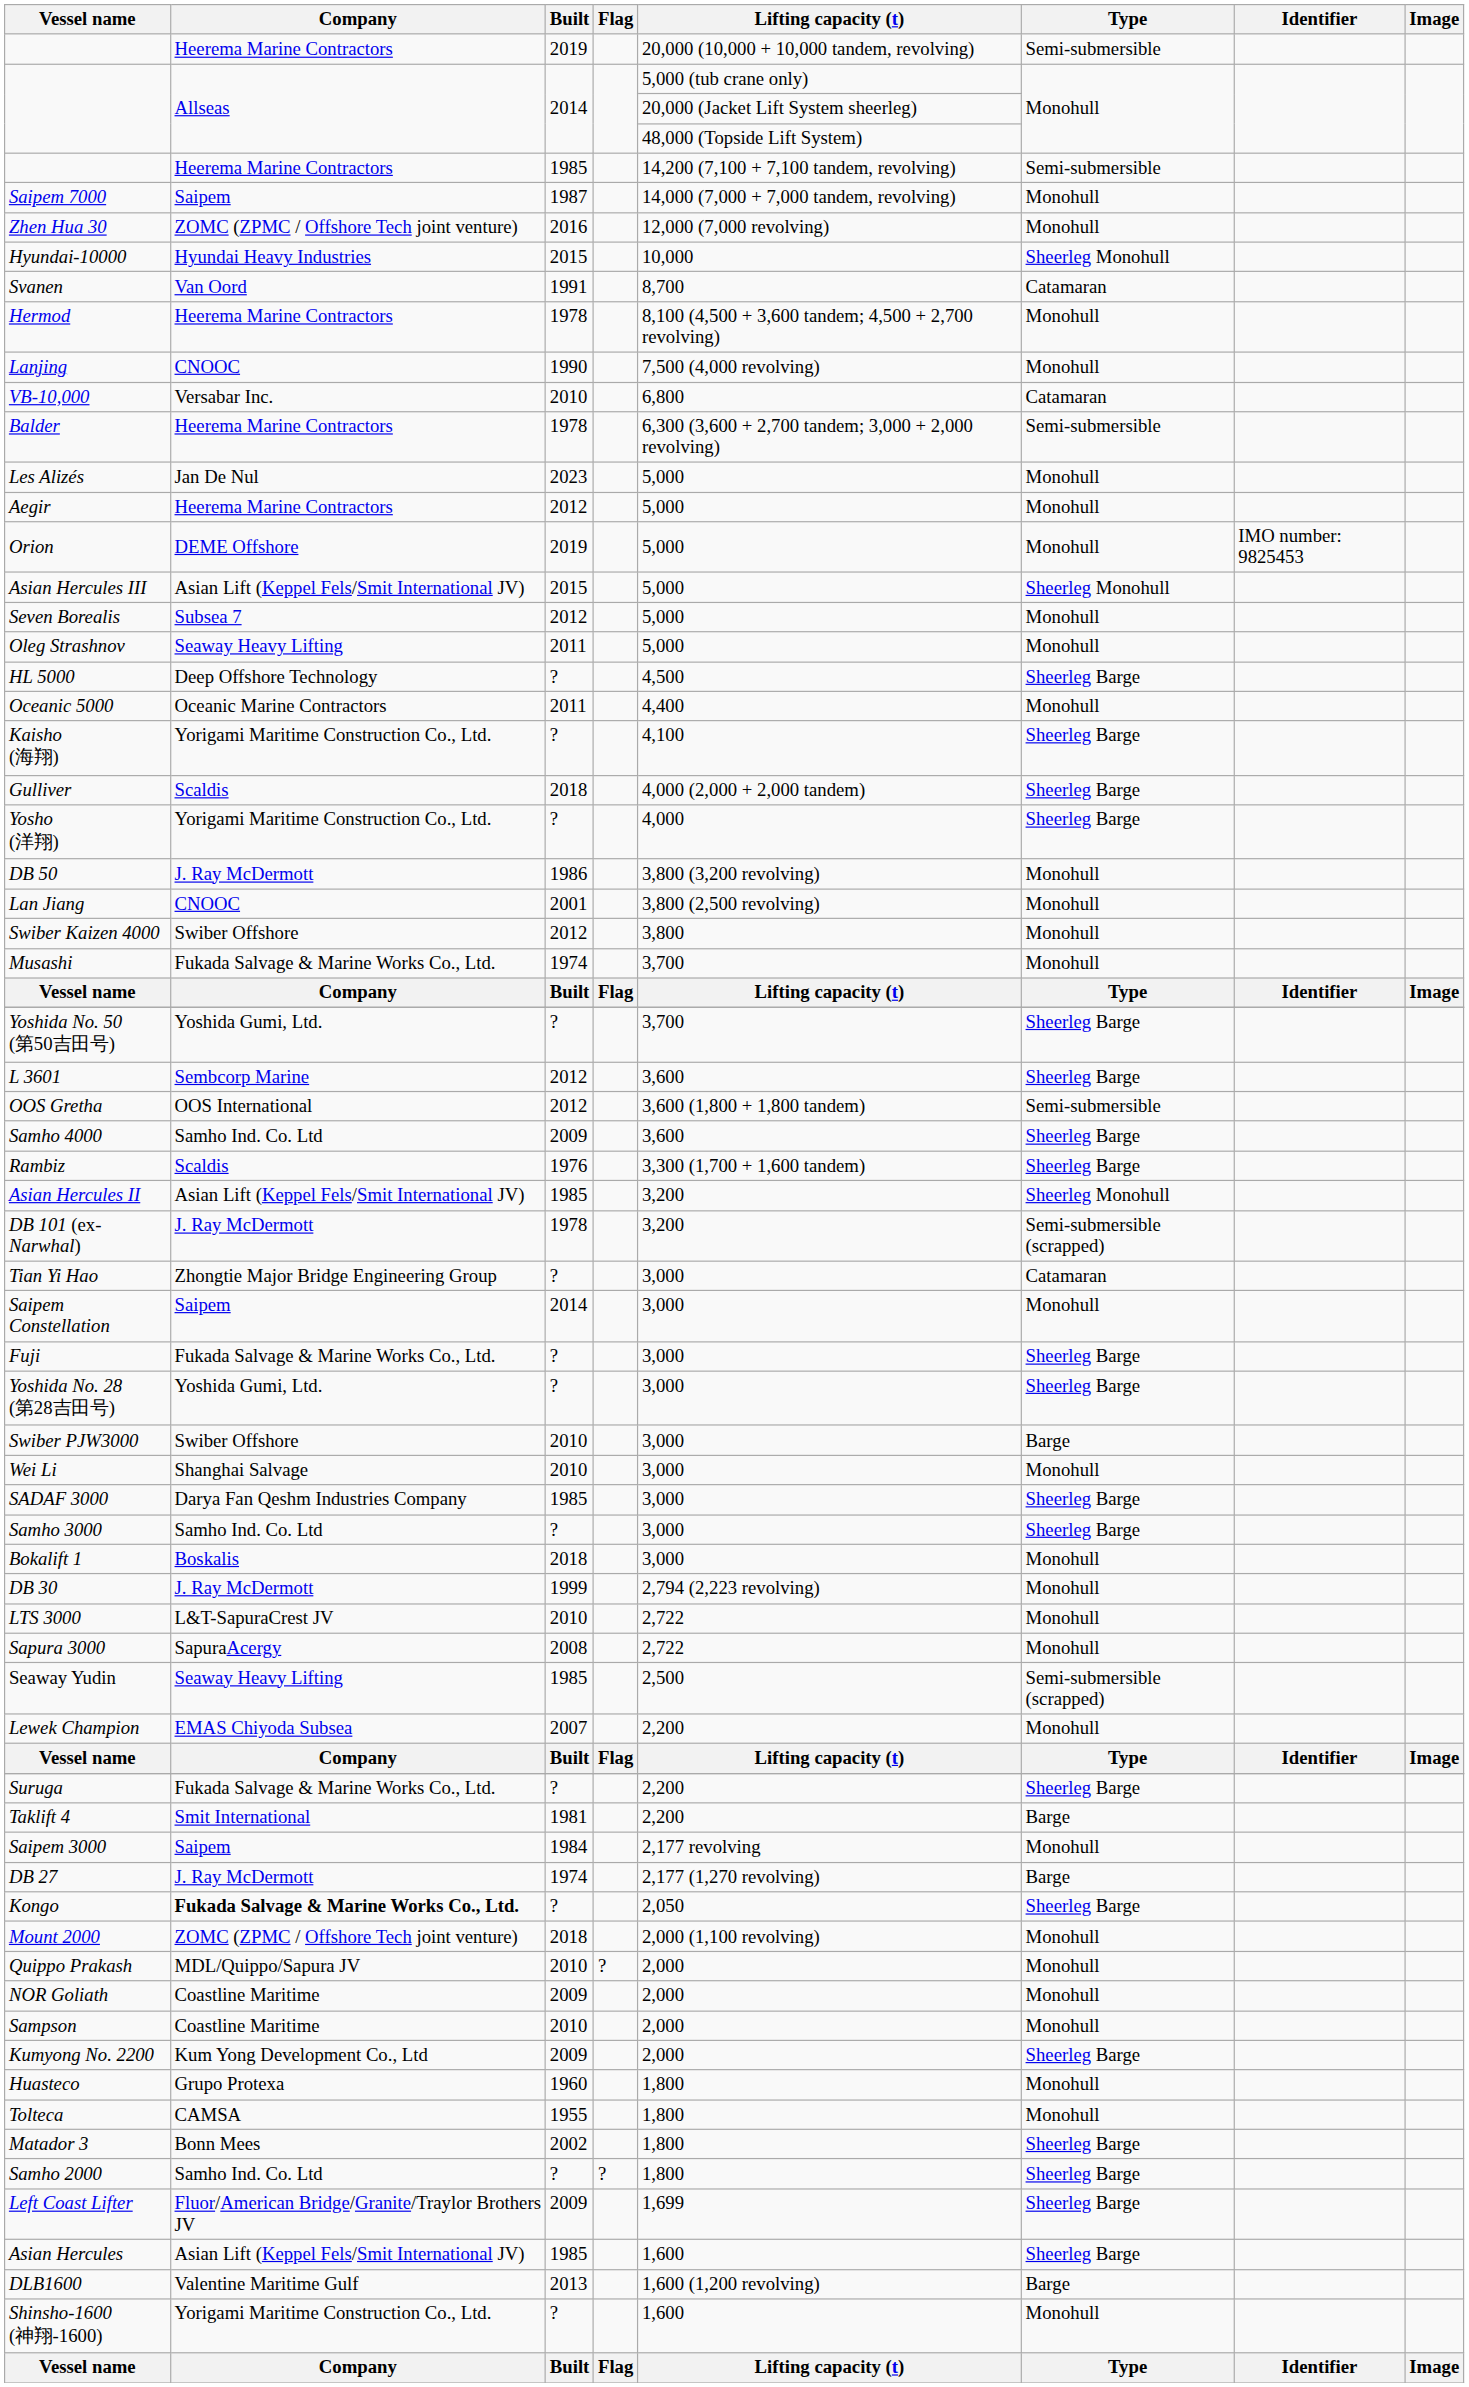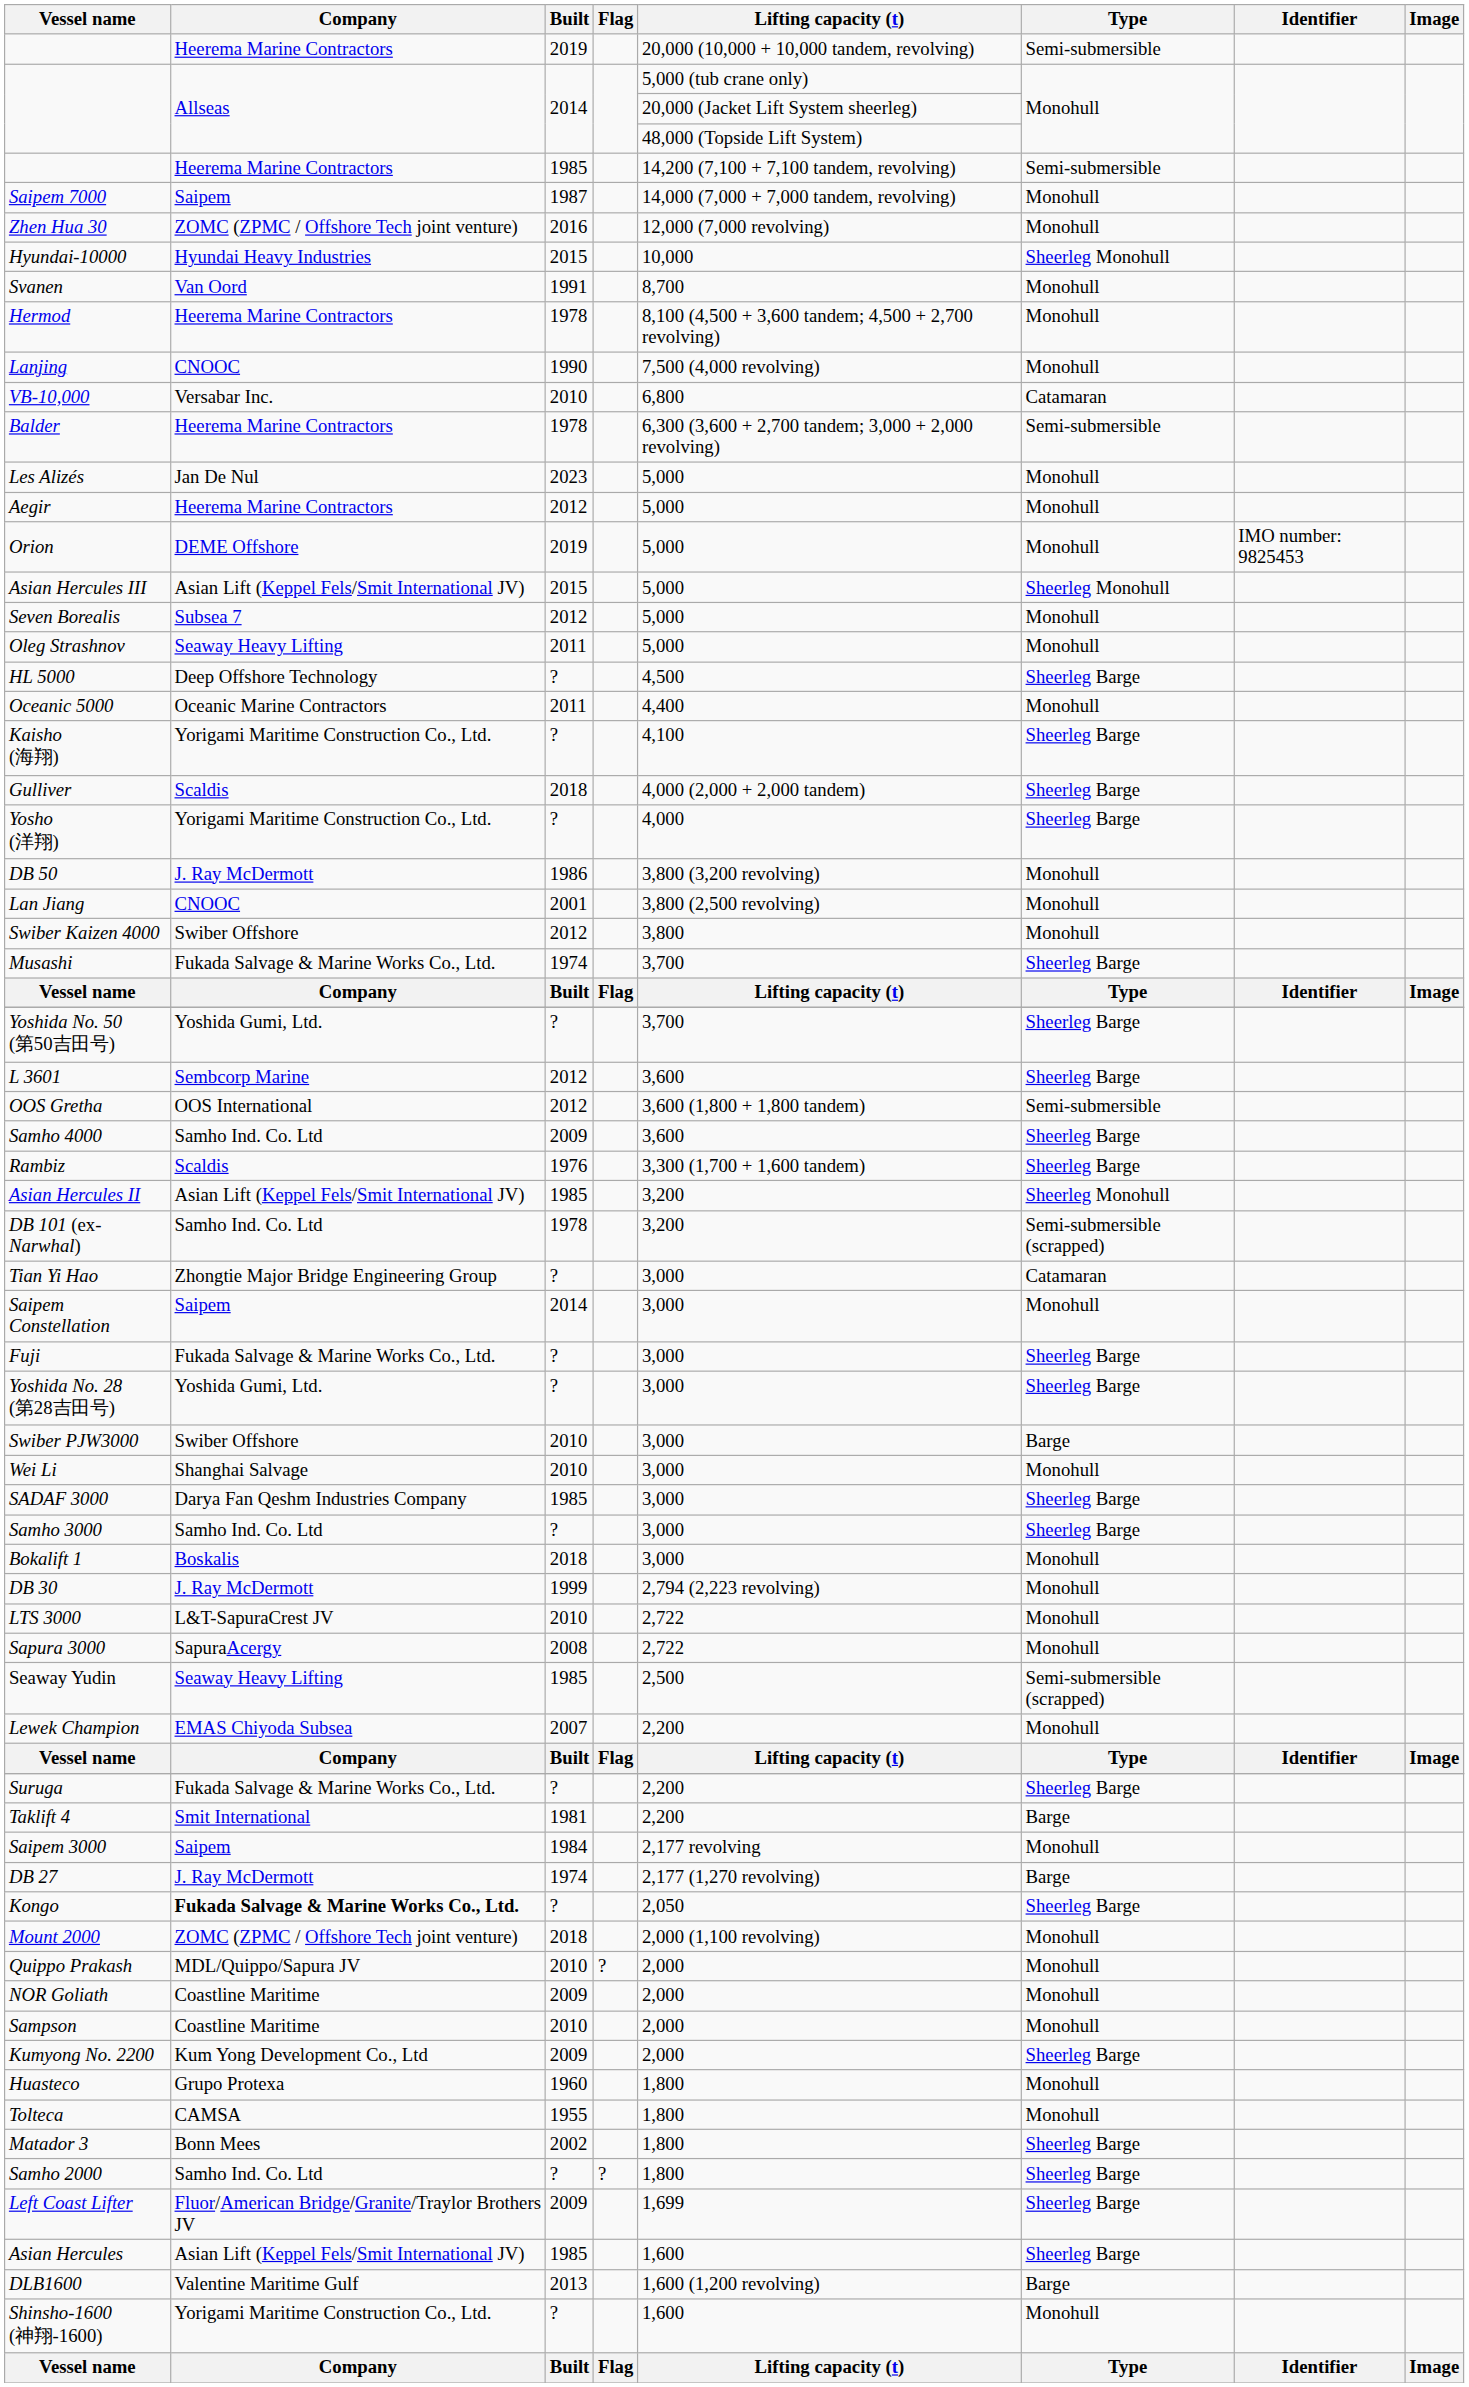Svanen | Type: Catamaran -> Monohull
Musashi | Type: Monohull -> Sheerleg Barge
DB 101 (ex-Narwhal) | Company: J. Ray McDermott -> Samho Ind. Co. Ltd
